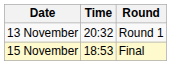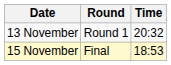columns swapped: Time <-> Round
